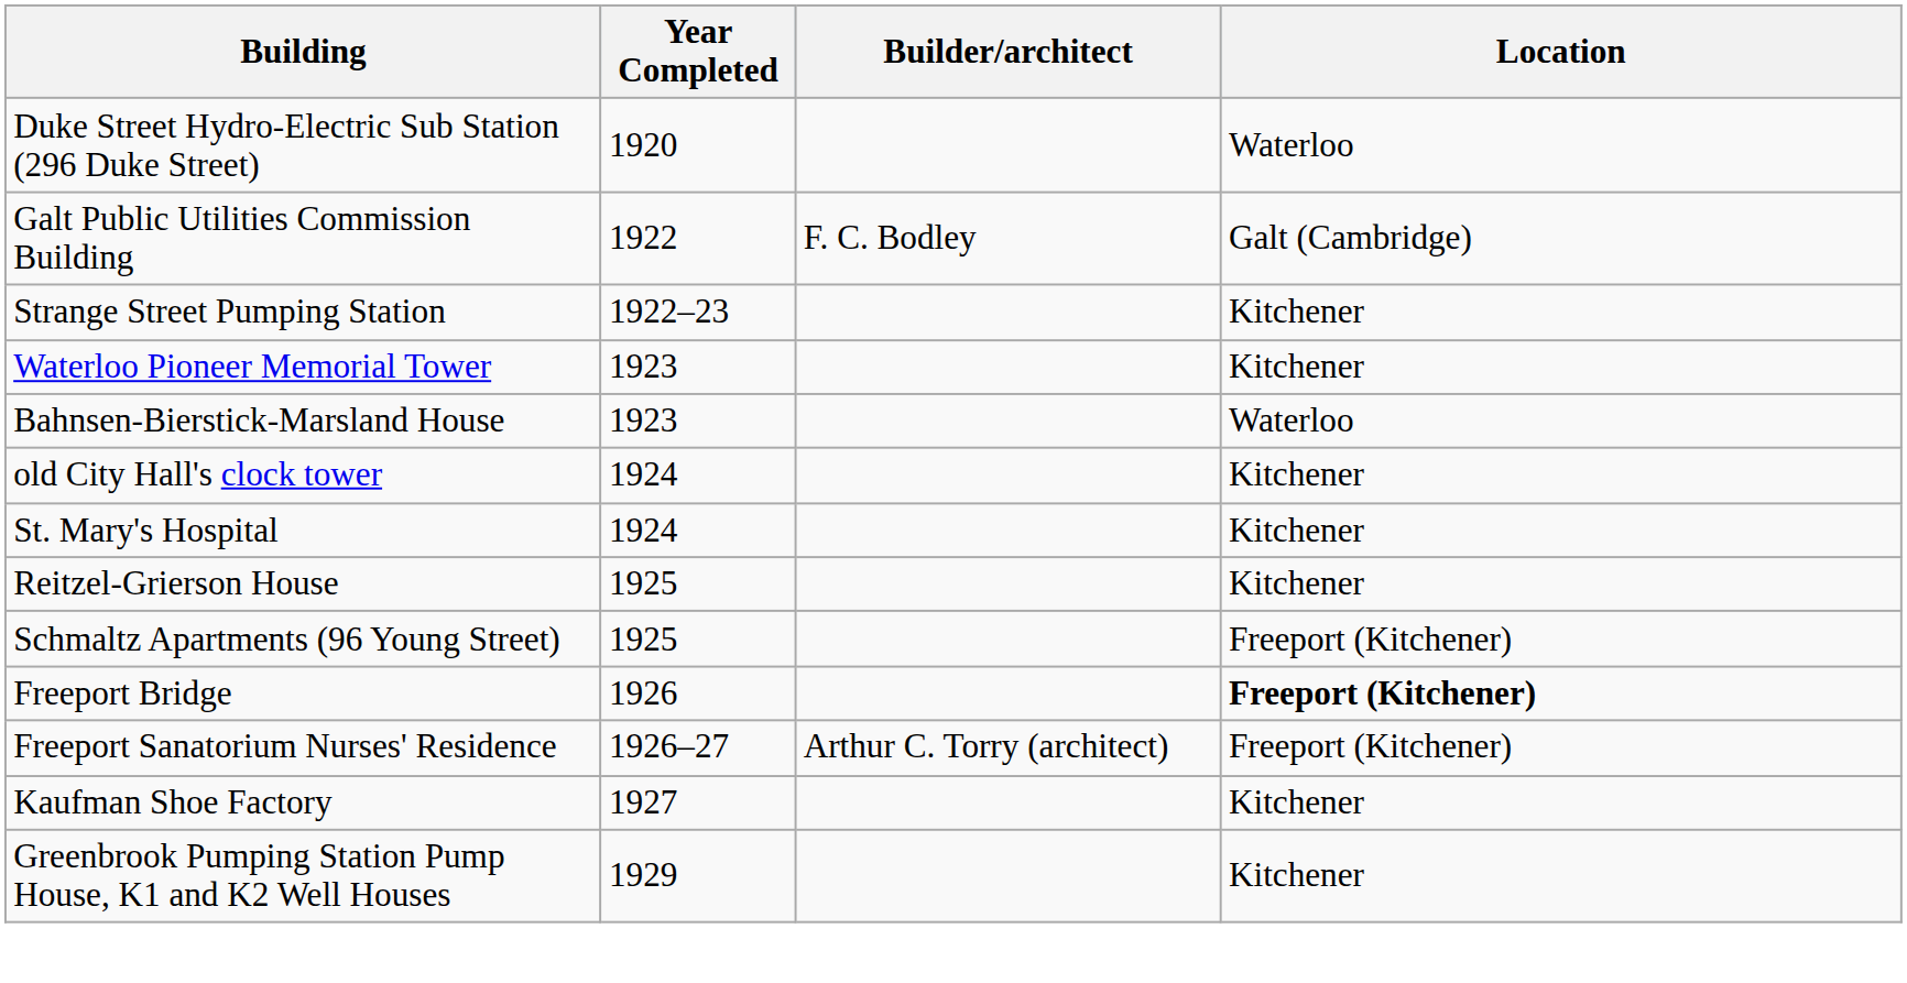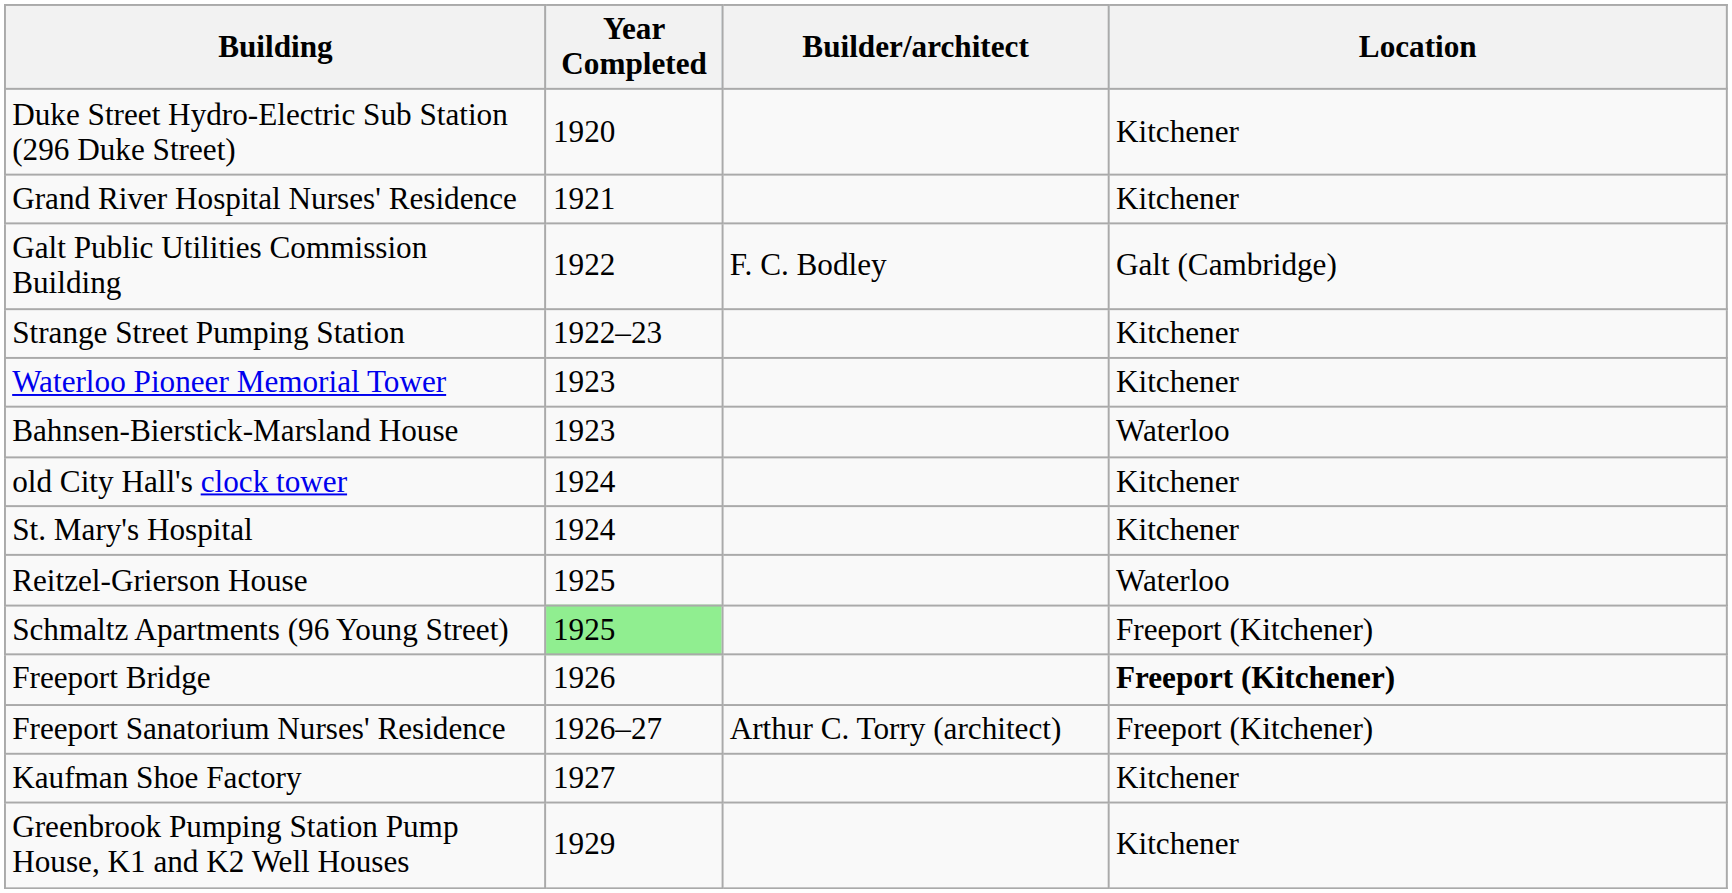Duke Street Hydro‐Electric Sub Station (296 Duke Street) | Location: Waterloo -> Kitchener
+ row: Grand River Hospital Nurses' Residence | 1921 | Kitchener
Reitzel-Grierson House | Location: Kitchener -> Waterloo
Schmaltz Apartments (96 Young Street) | Year Completed: no background -> lightgreen background
